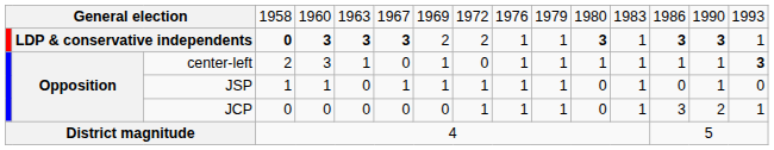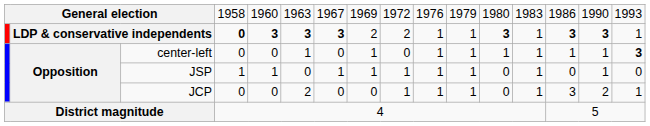center-left | column 4: 2 -> 0
center-left | column 5: 3 -> 0
JCP | column 6: 0 -> 2
